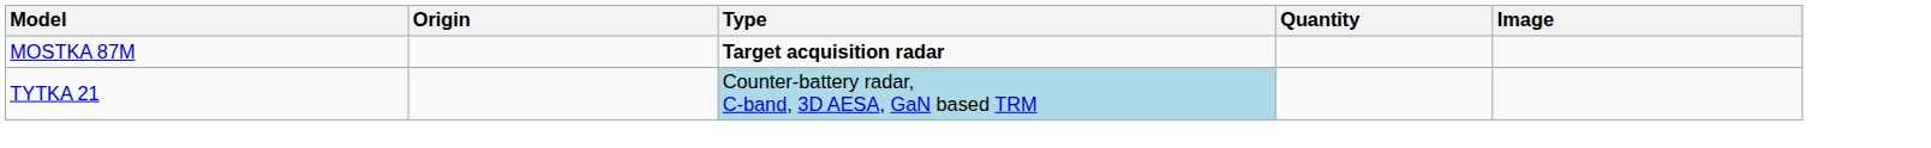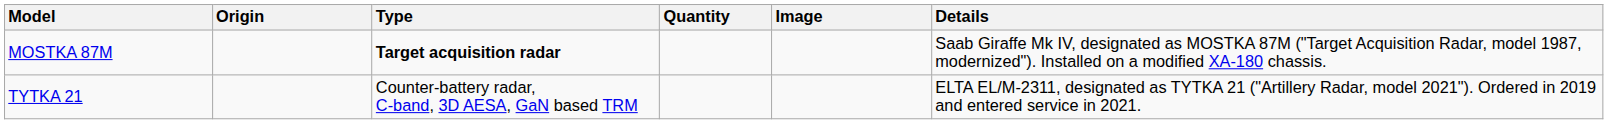+ column: Details | Saab Giraffe Mk IV, designated as MOSTKA 87M ("Target Acquisition Radar, model 1987, modernized"). Installed on a modified XA-180 chassis. | ELTA EL/M-2311, designated as TYTKA 21 ("Artillery Radar, model 2021"). Ordered in 2019 and entered service in 2021.
TYTKA 21 | Type: lightblue background -> no background
